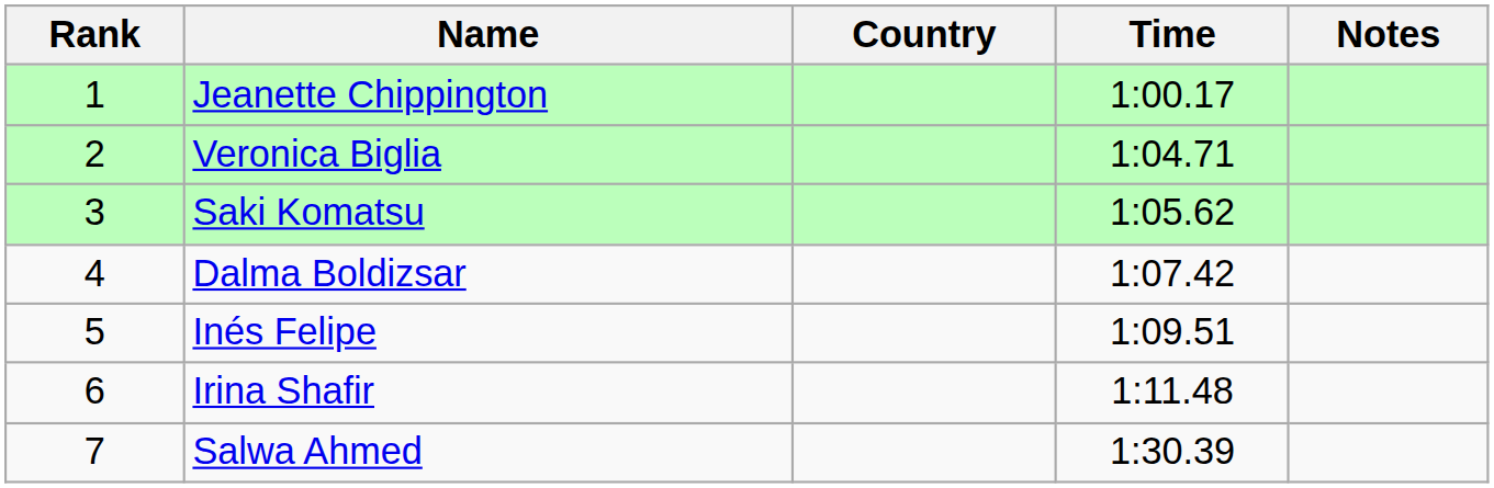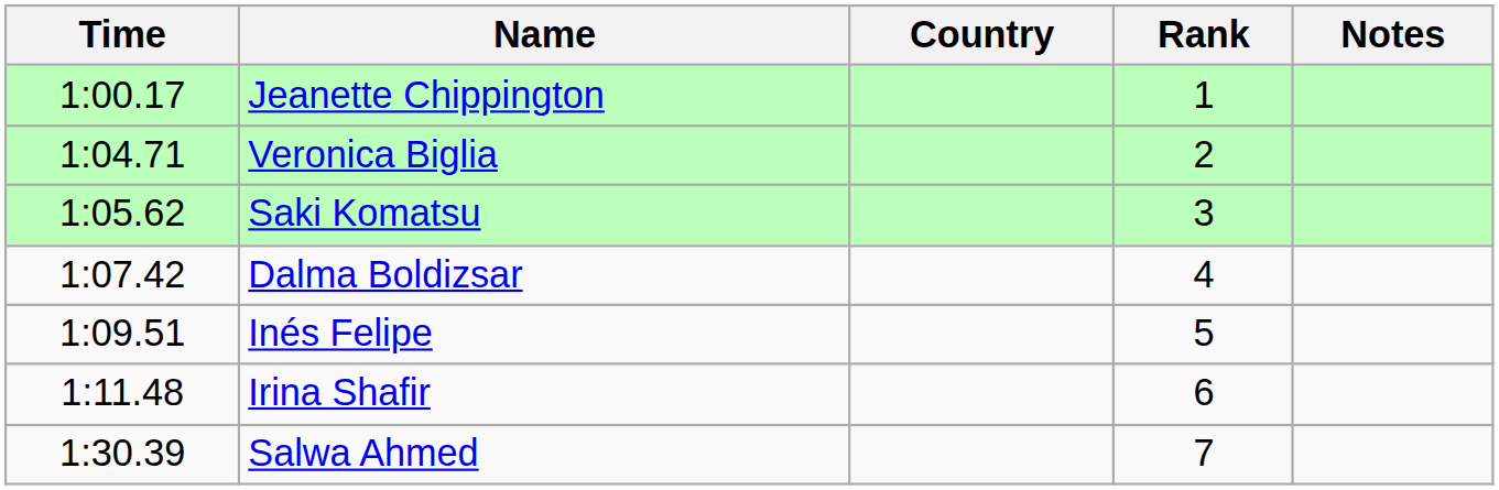columns swapped: Rank <-> Time
